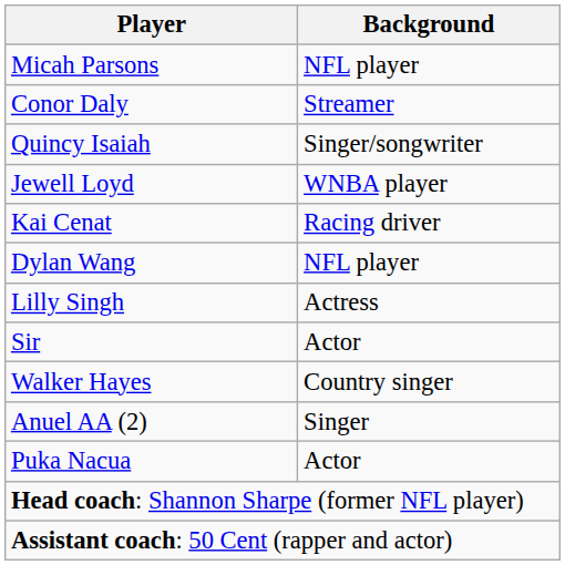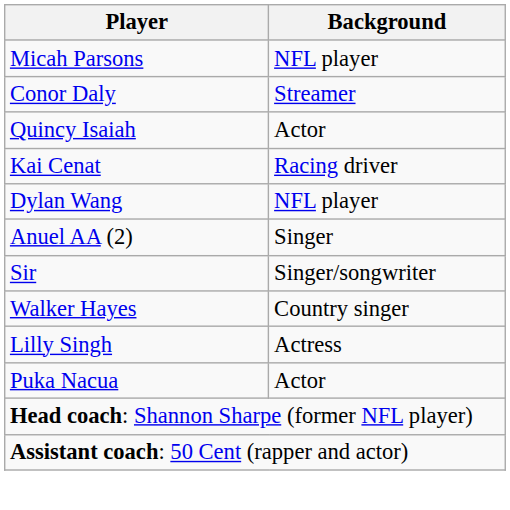Quincy Isaiah | Background: Singer/songwriter -> Actor
- row: Jewell Loyd | WNBA player
rows swapped: Lilly Singh <-> Anuel AA (2)
Sir | Background: Actor -> Singer/songwriter
